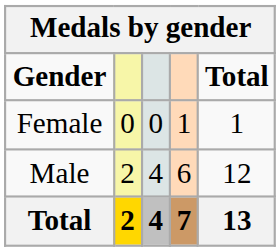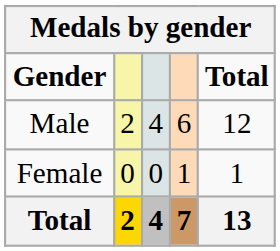rows swapped: Male <-> Female
